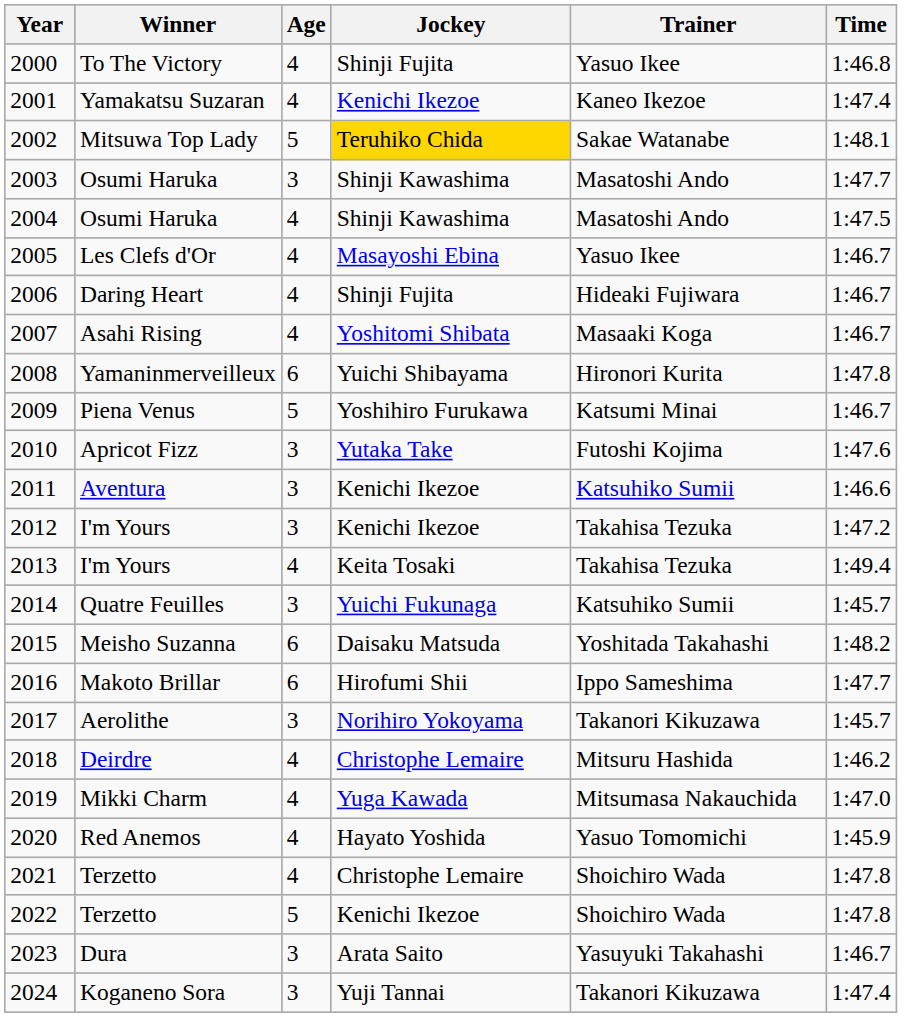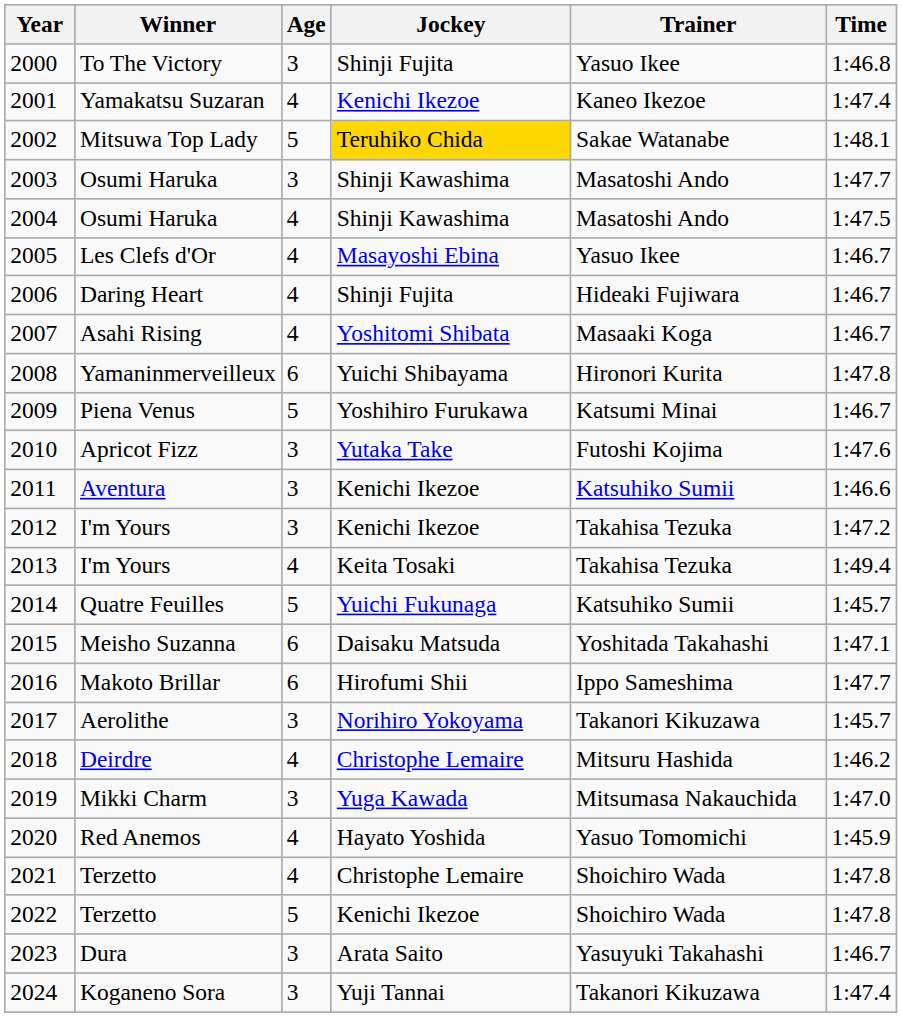2000 | Age: 4 -> 3
2014 | Age: 3 -> 5
2015 | Time: 1:48.2 -> 1:47.1
2019 | Age: 4 -> 3
